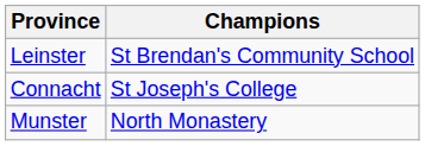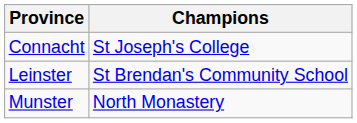rows swapped: Connacht <-> Leinster
